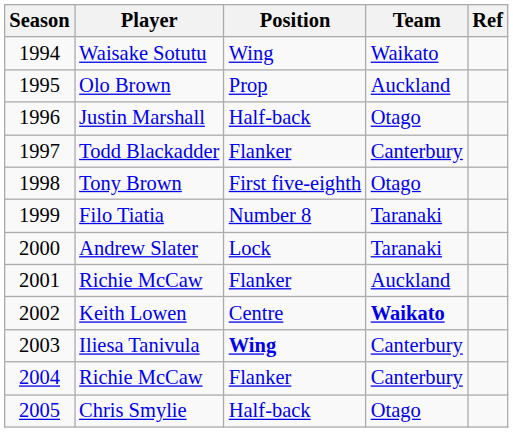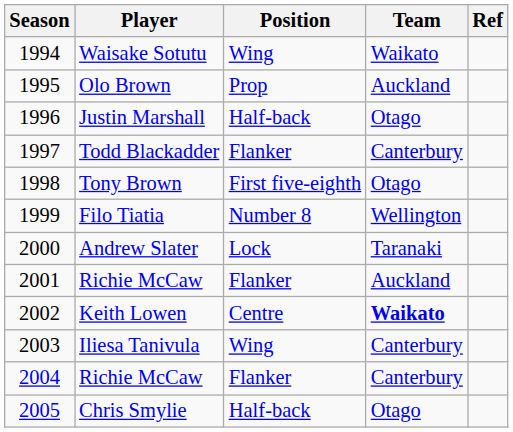Filo Tiatia | Team: Taranaki -> Wellington
Iliesa Tanivula | Position: bold -> normal
